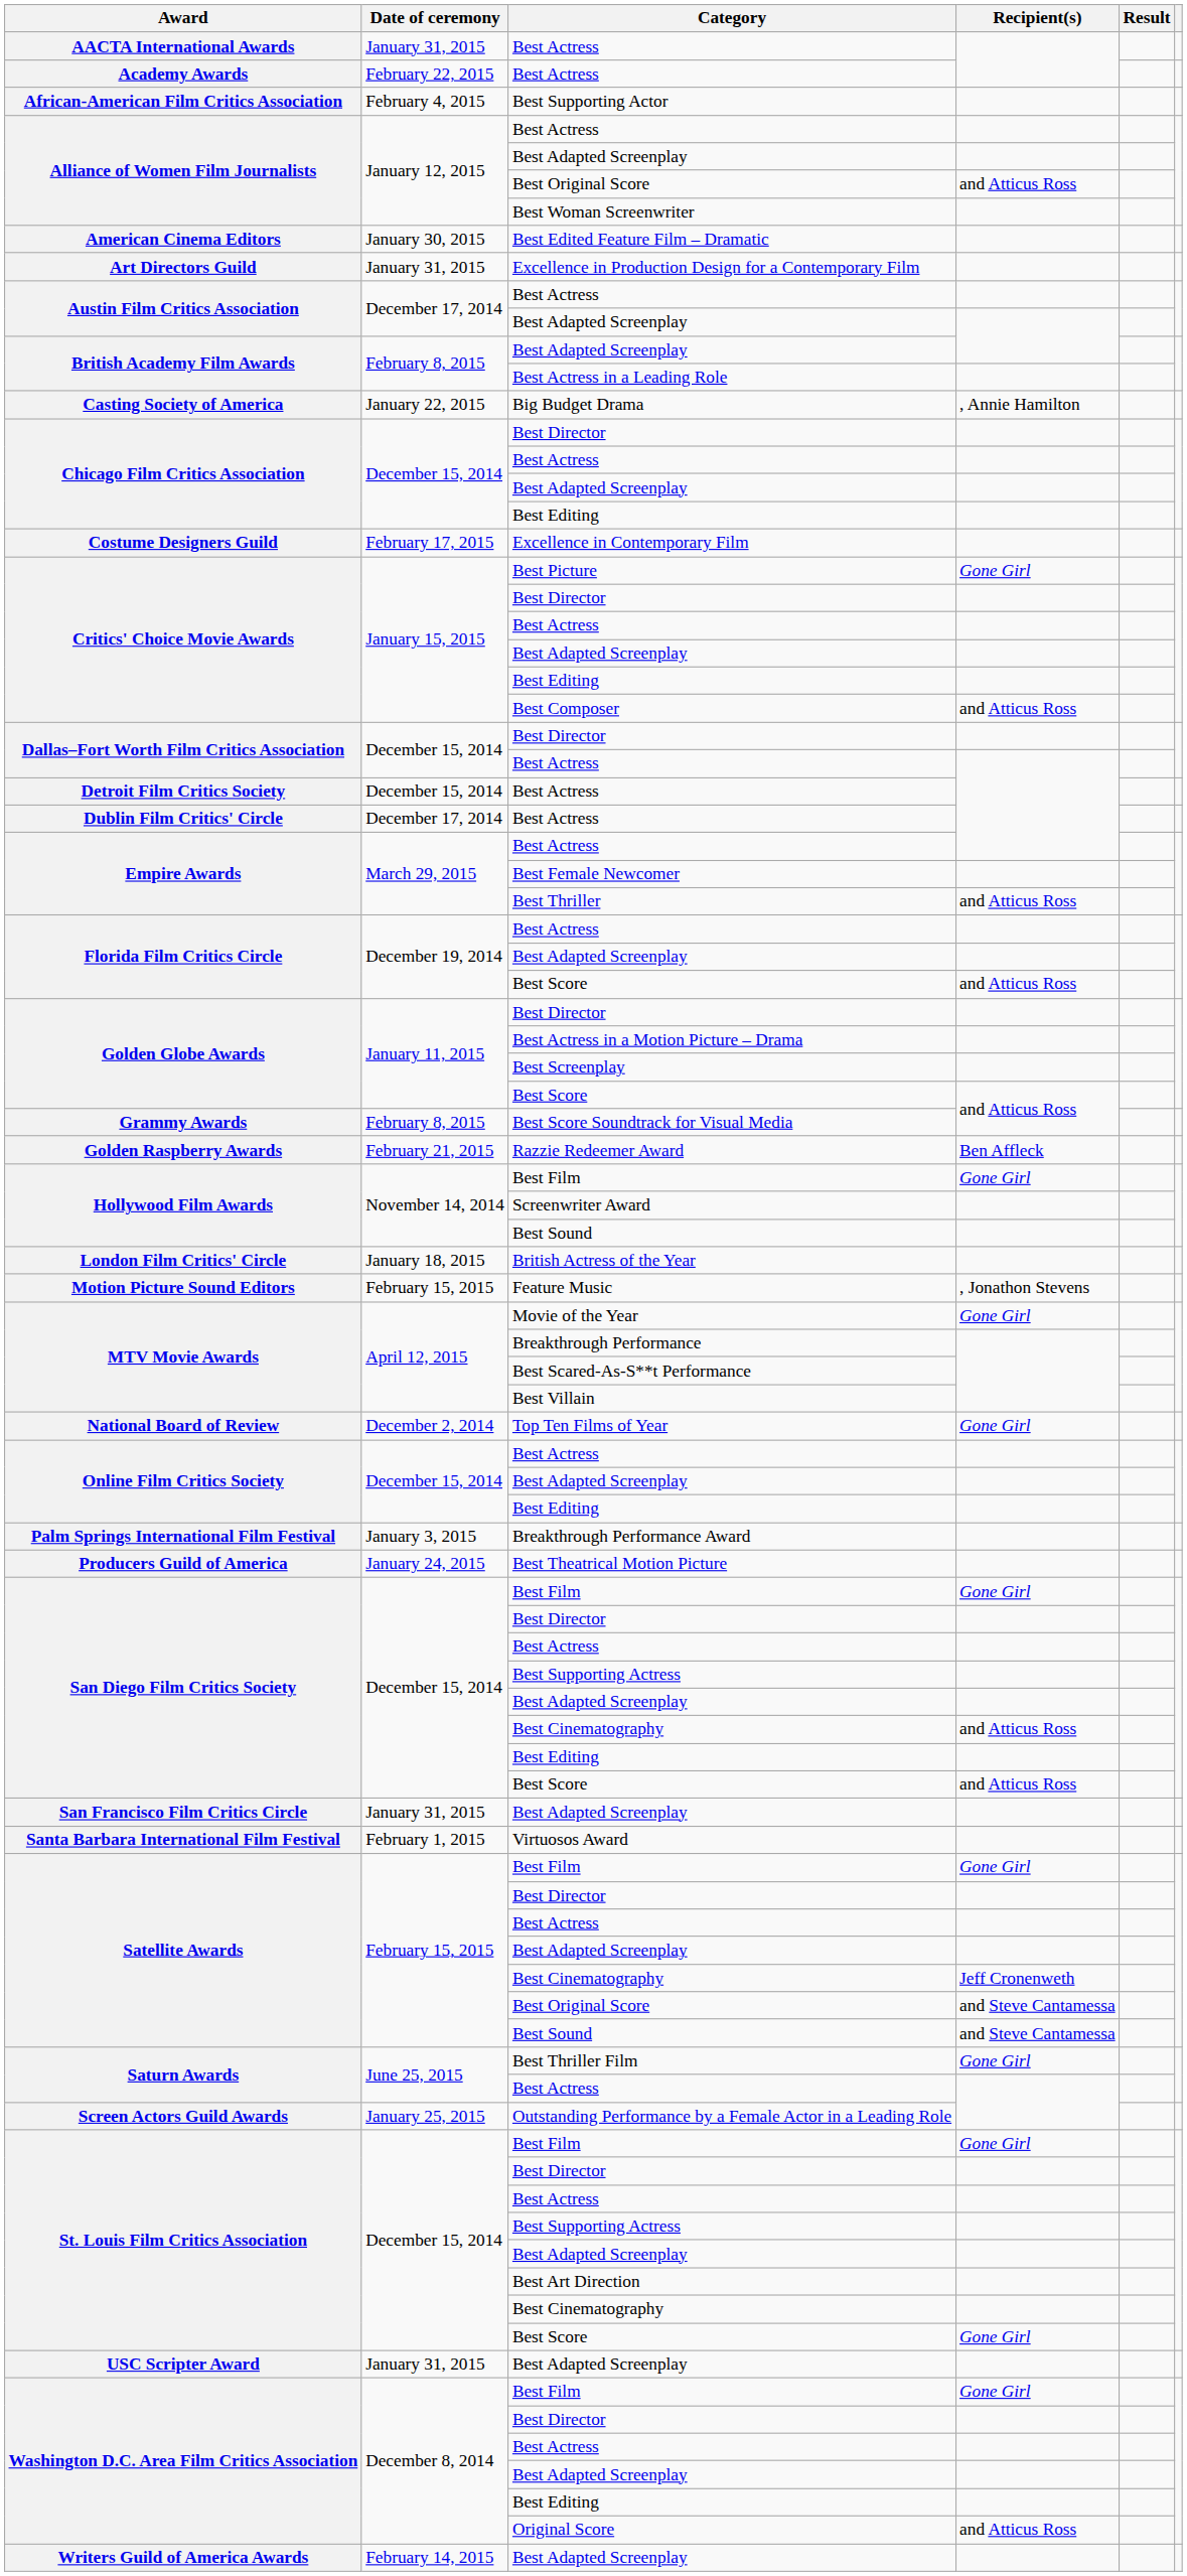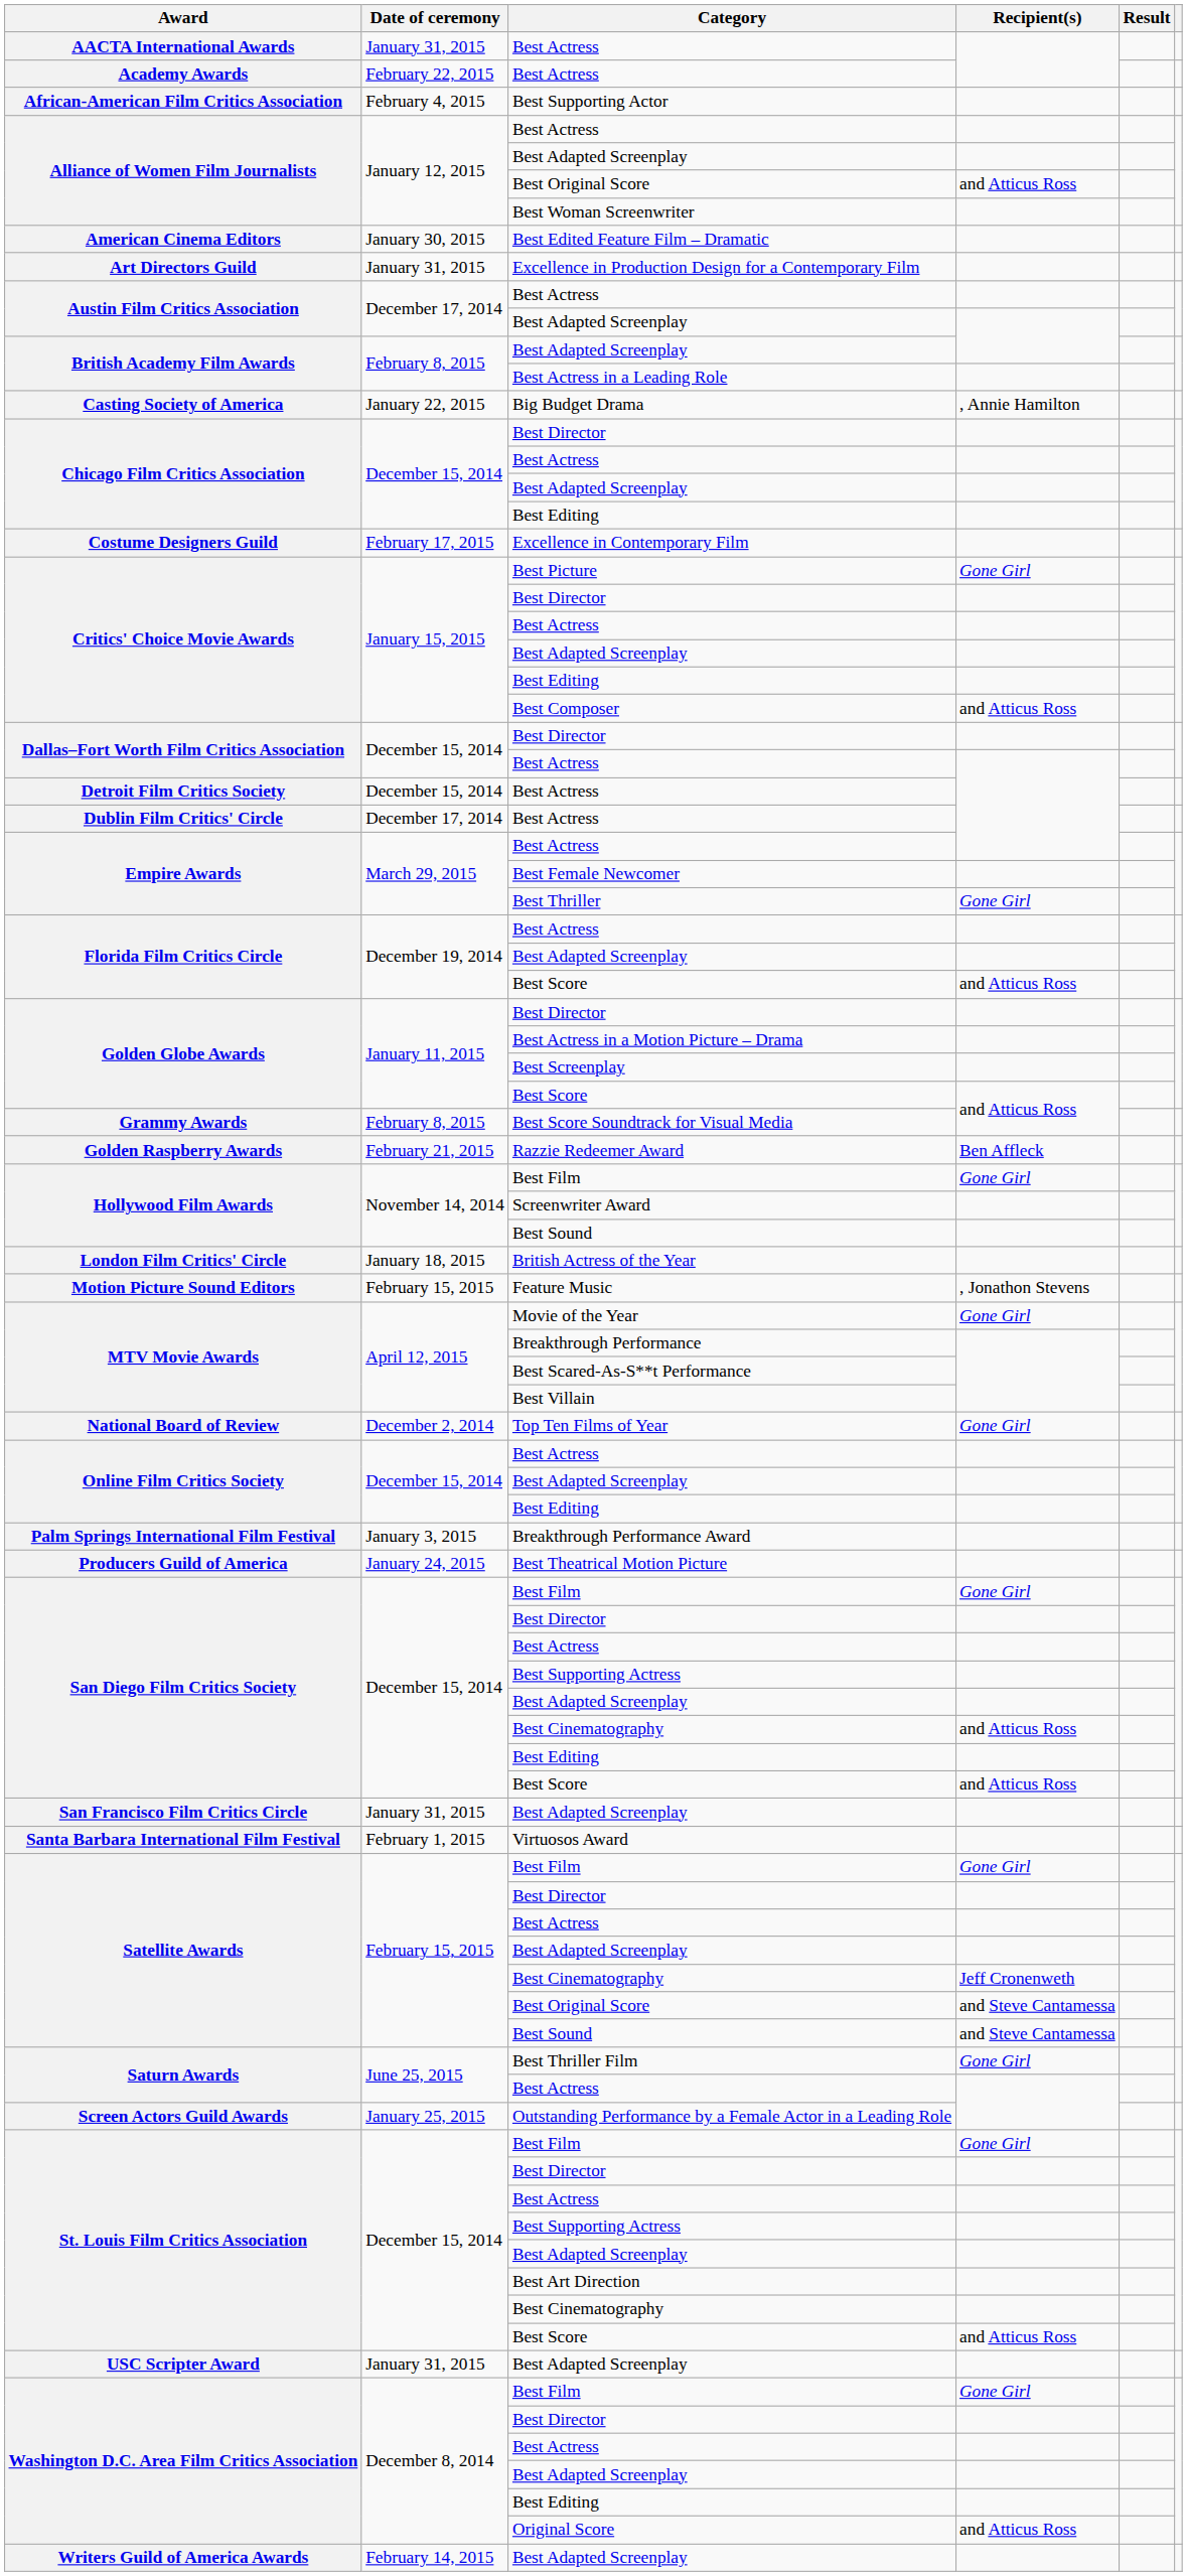Best Thriller | Recipient(s): and Atticus Ross -> Gone Girl
St. Louis Film Critics Association / Best Score | Recipient(s): Gone Girl -> and Atticus Ross
